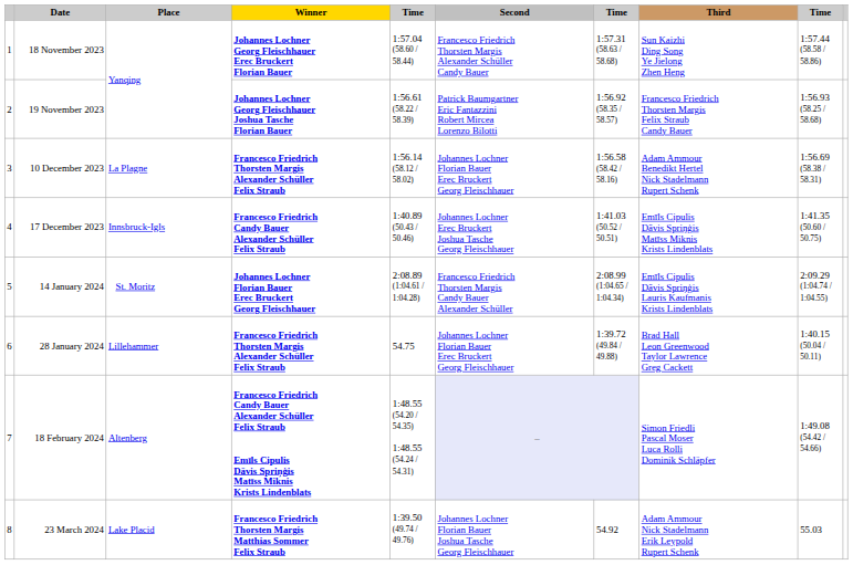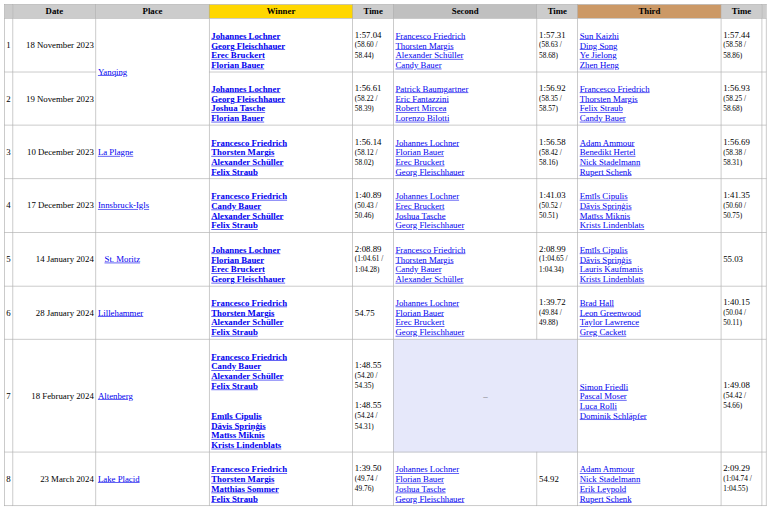14 January 2024 | column 9: 2:09.29 (1:04.74 / 1:04.55) -> 55.03
23 March 2024 | column 9: 55.03 -> 2:09.29 (1:04.74 / 1:04.55)
